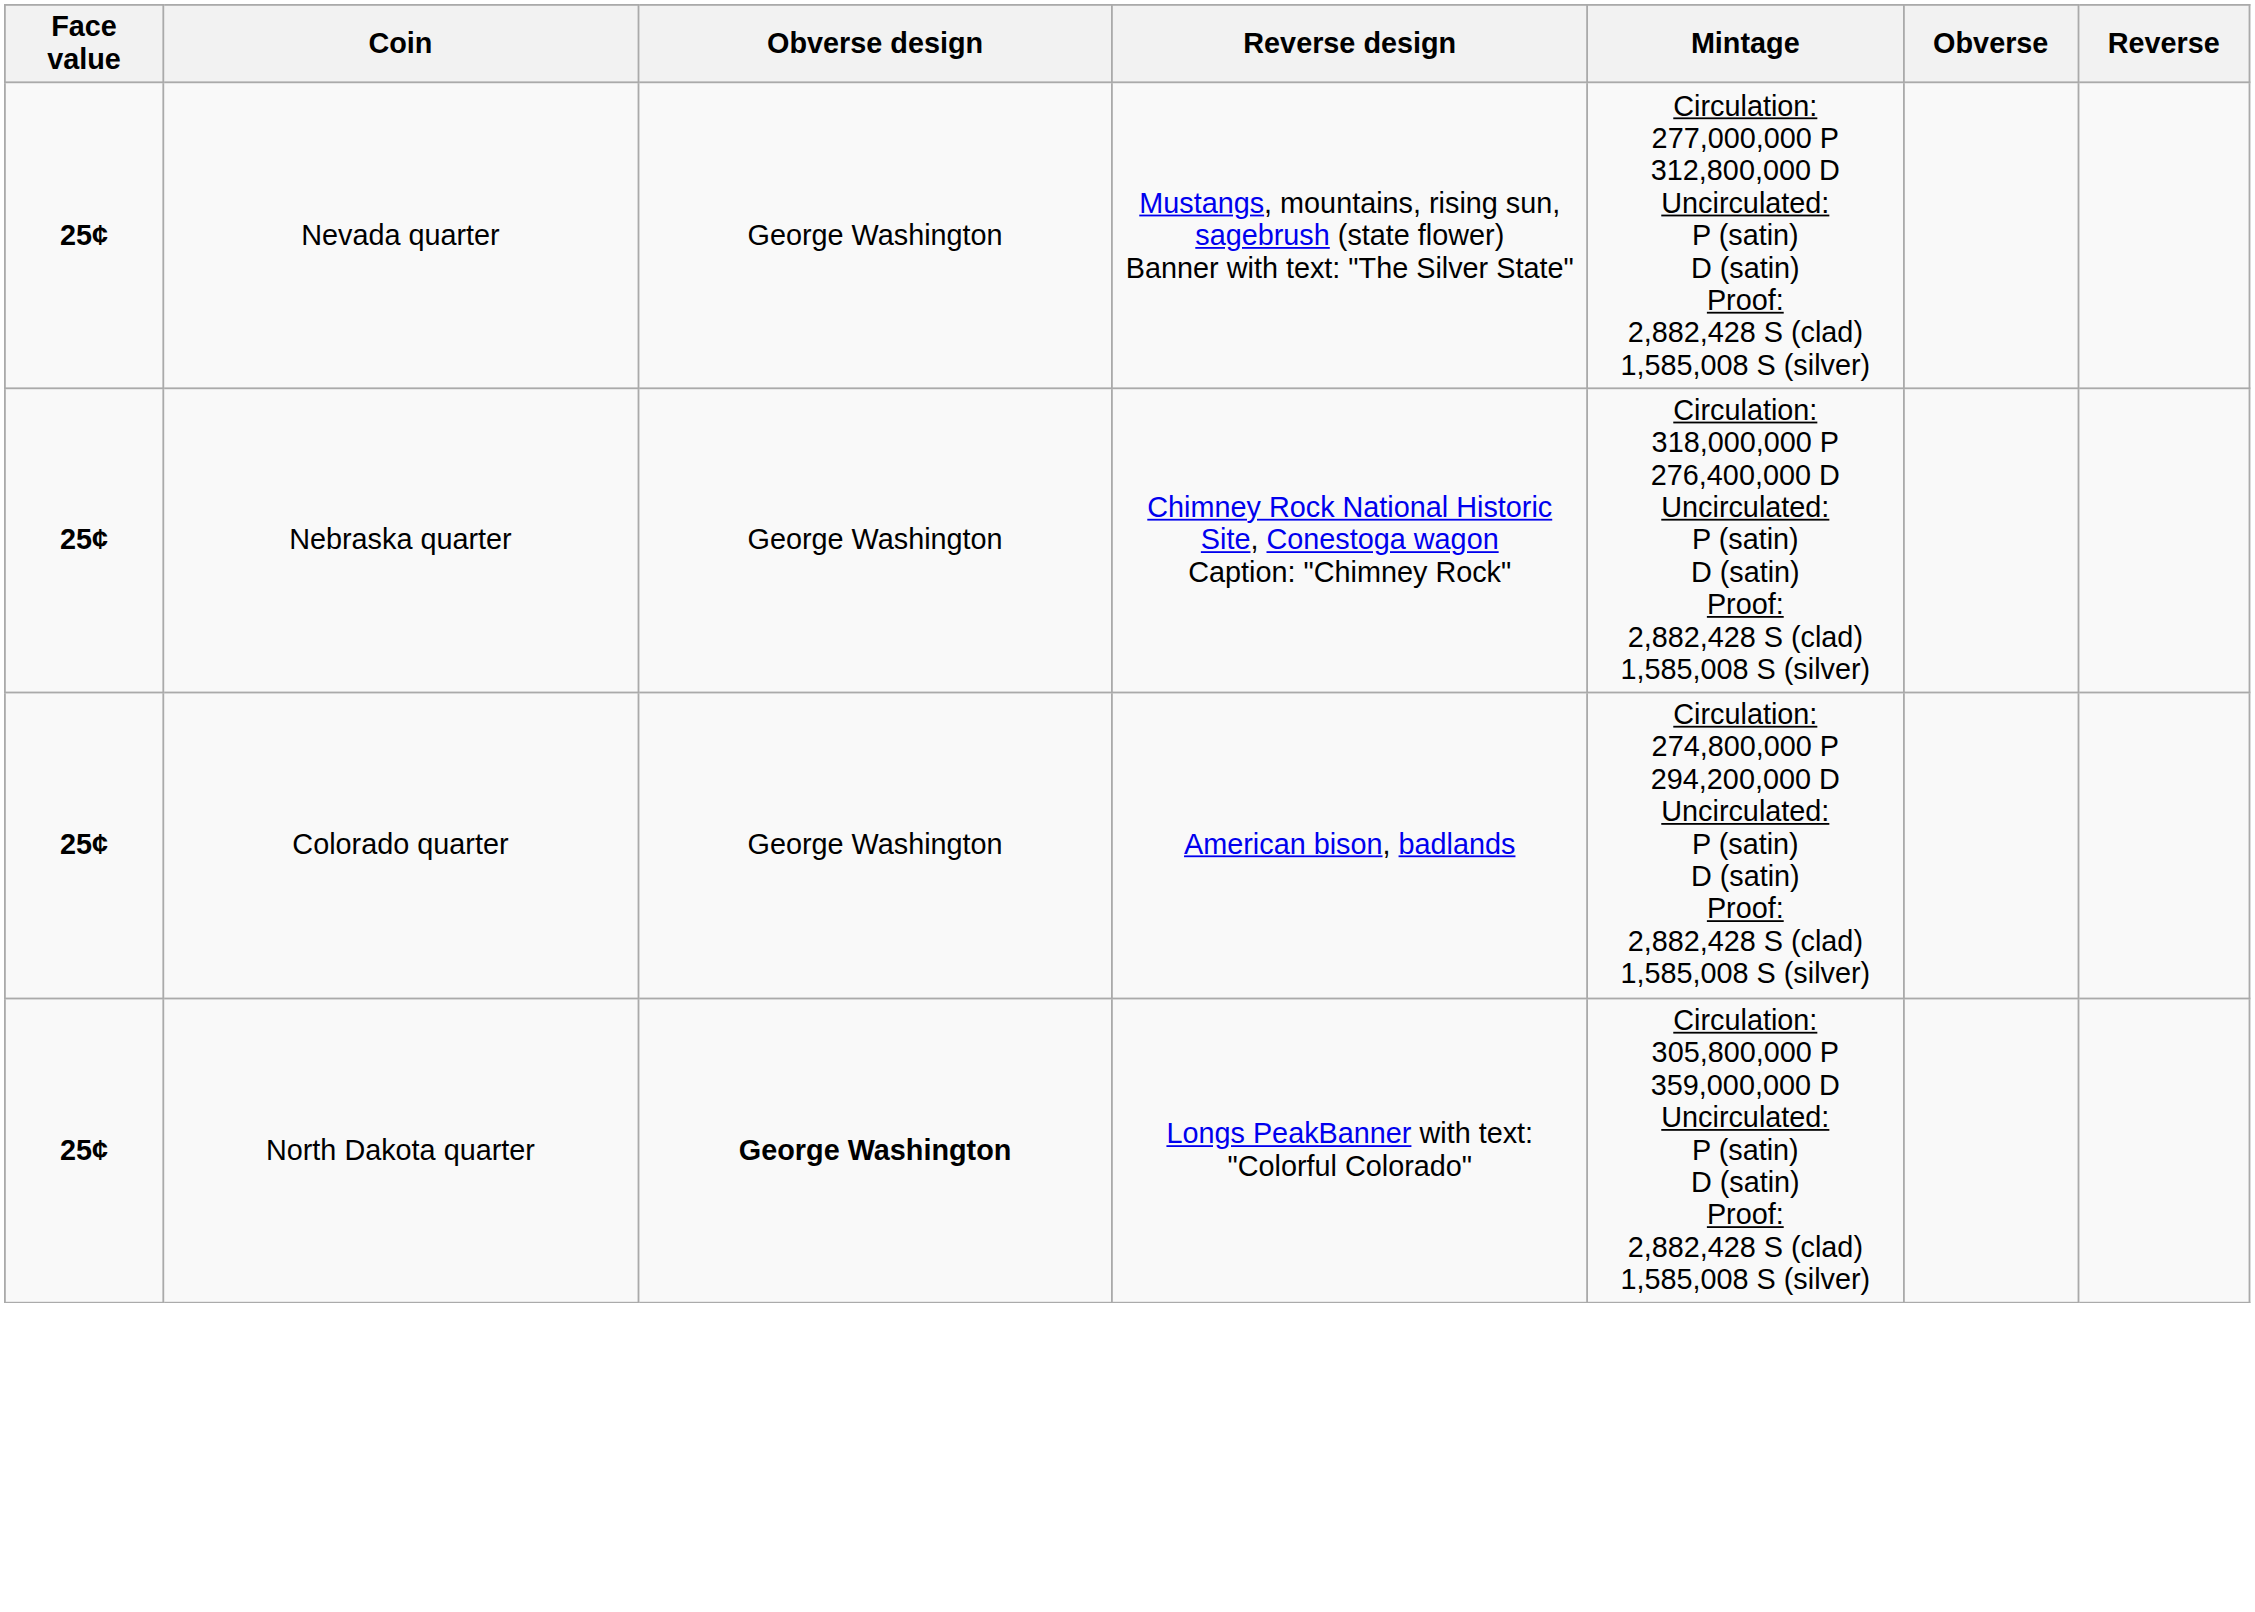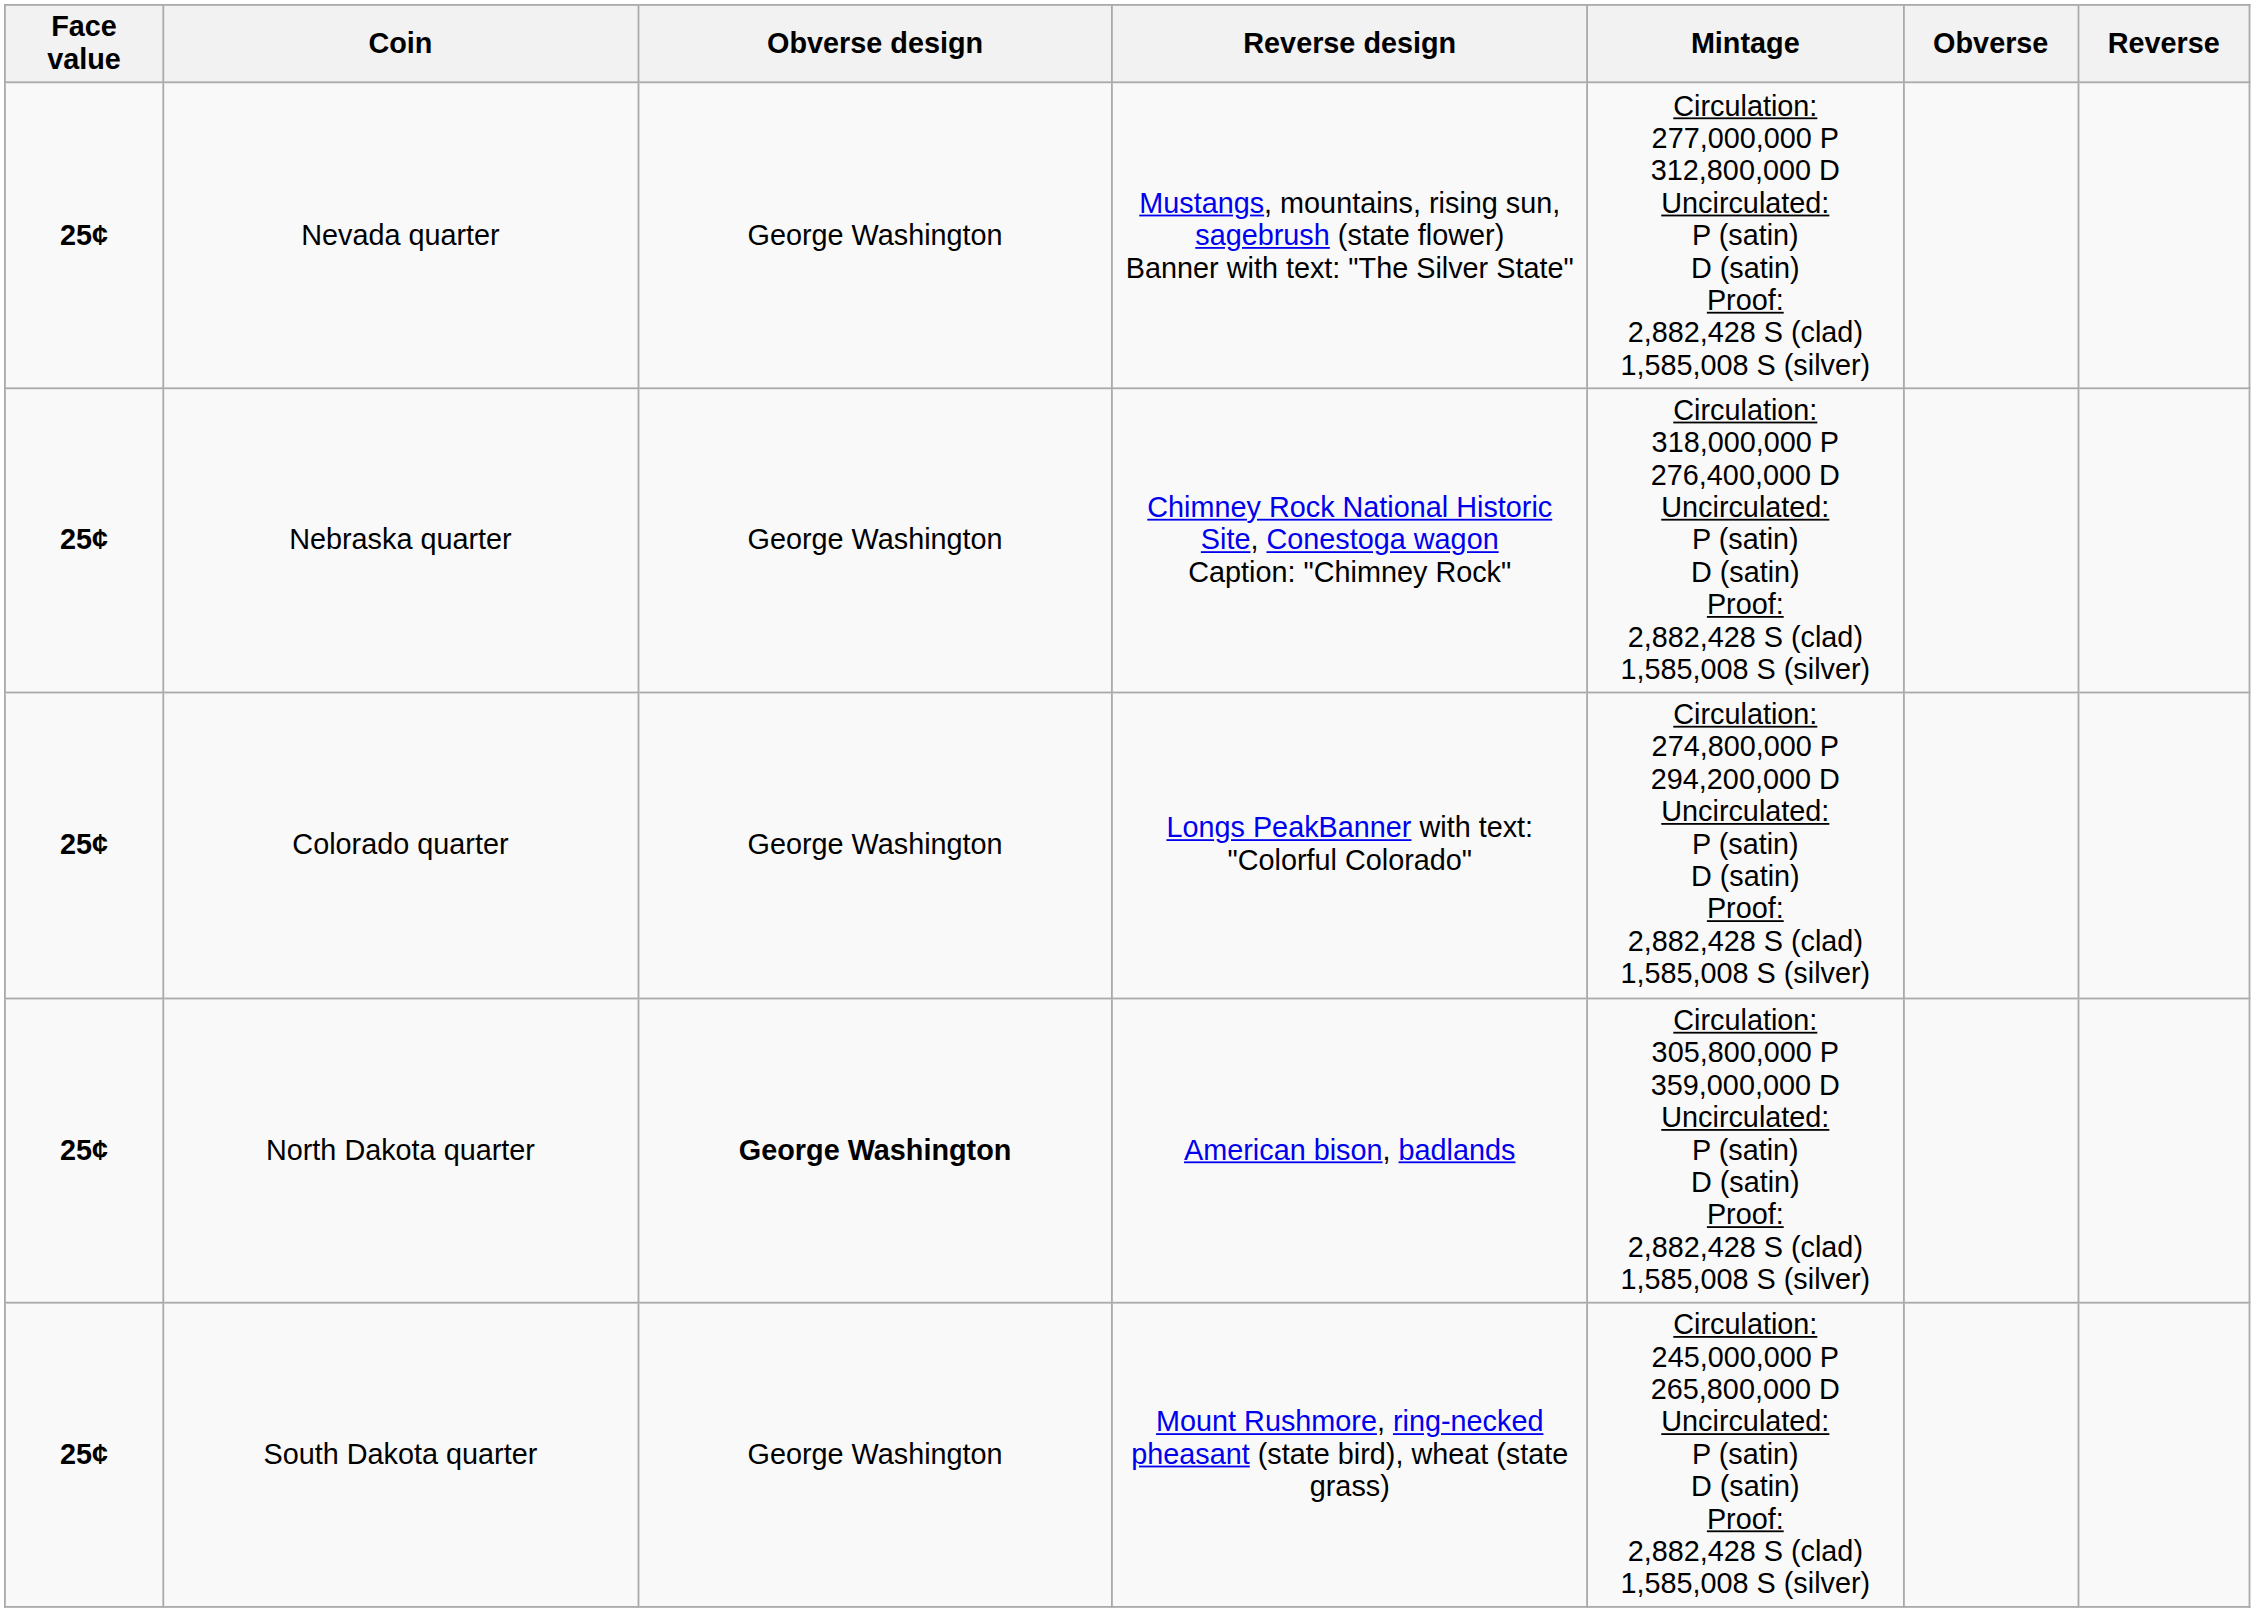Colorado quarter | Reverse design: American bison, badlands -> Longs PeakBanner with text: "Colorful Colorado"
North Dakota quarter | Reverse design: Longs PeakBanner with text: "Colorful Colorado" -> American bison, badlands
+ row: 25¢ | South Dakota quarter | George Washington | Mount Rushmore, ring-necked pheasant (state bird), wheat (state grass) | Circulation: 245,000,000 P 265,800,000 D Uncirculated: P (satin) D (satin) Proof: 2,882,428 S (clad) 1,585,008 S (silver)
